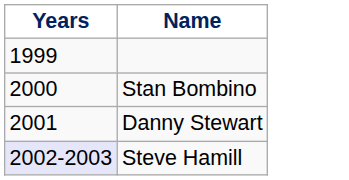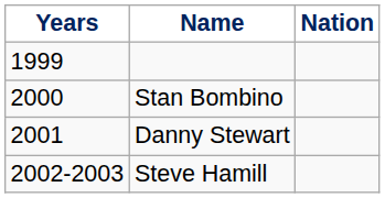+ column: Nation
Steve Hamill | Years: lavender background -> no background
